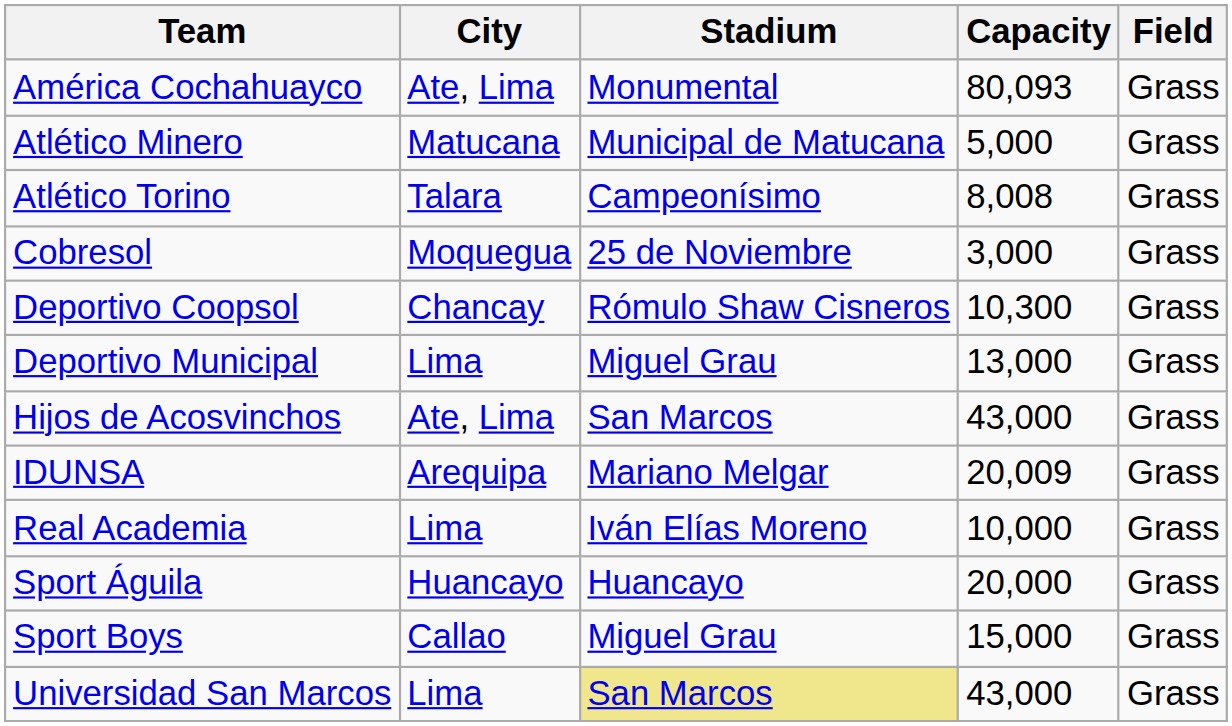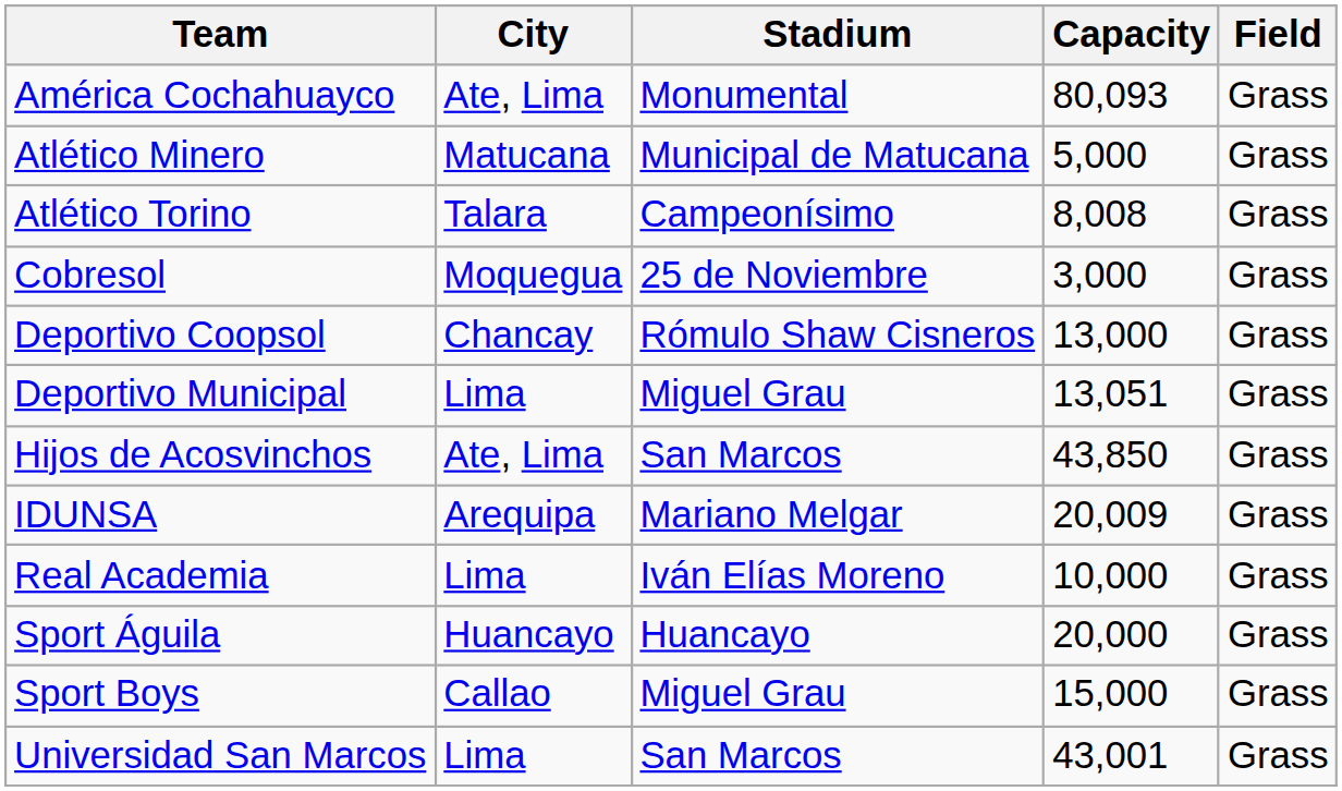Deportivo Coopsol | Capacity: 10,300 -> 13,000
Deportivo Municipal | Capacity: 13,000 -> 13,051
Hijos de Acosvinchos | Capacity: 43,000 -> 43,850
Universidad San Marcos | Stadium: khaki background -> no background
Universidad San Marcos | Capacity: 43,000 -> 43,001
